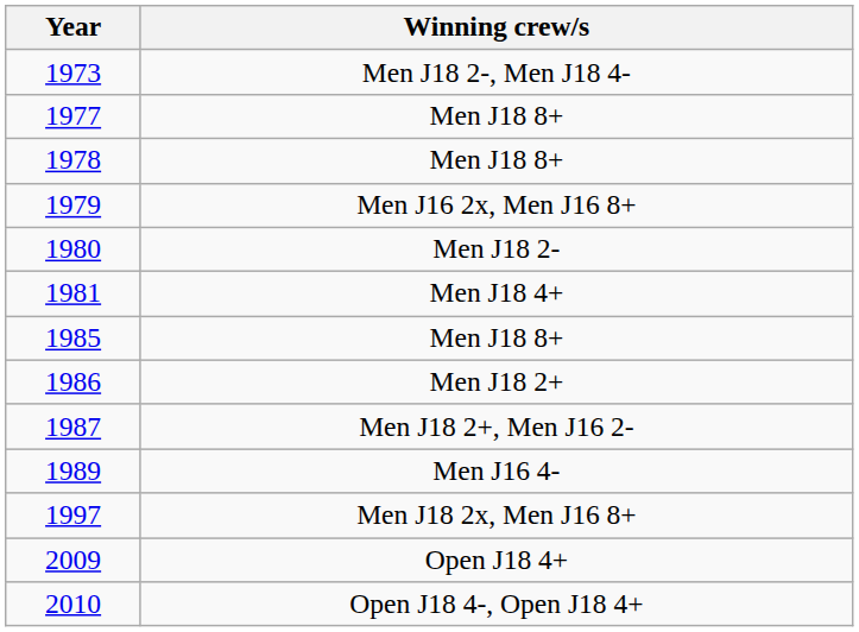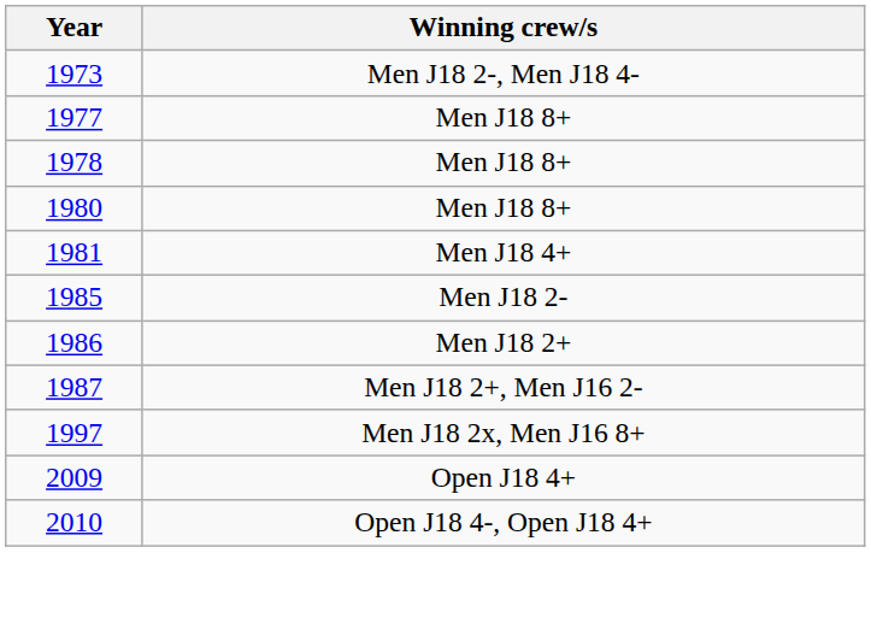- row: 1979 | Men J16 2x, Men J16 8+
1980 | Winning crew/s: Men J18 2- -> Men J18 8+
1985 | Winning crew/s: Men J18 8+ -> Men J18 2-
- row: 1989 | Men J16 4-
